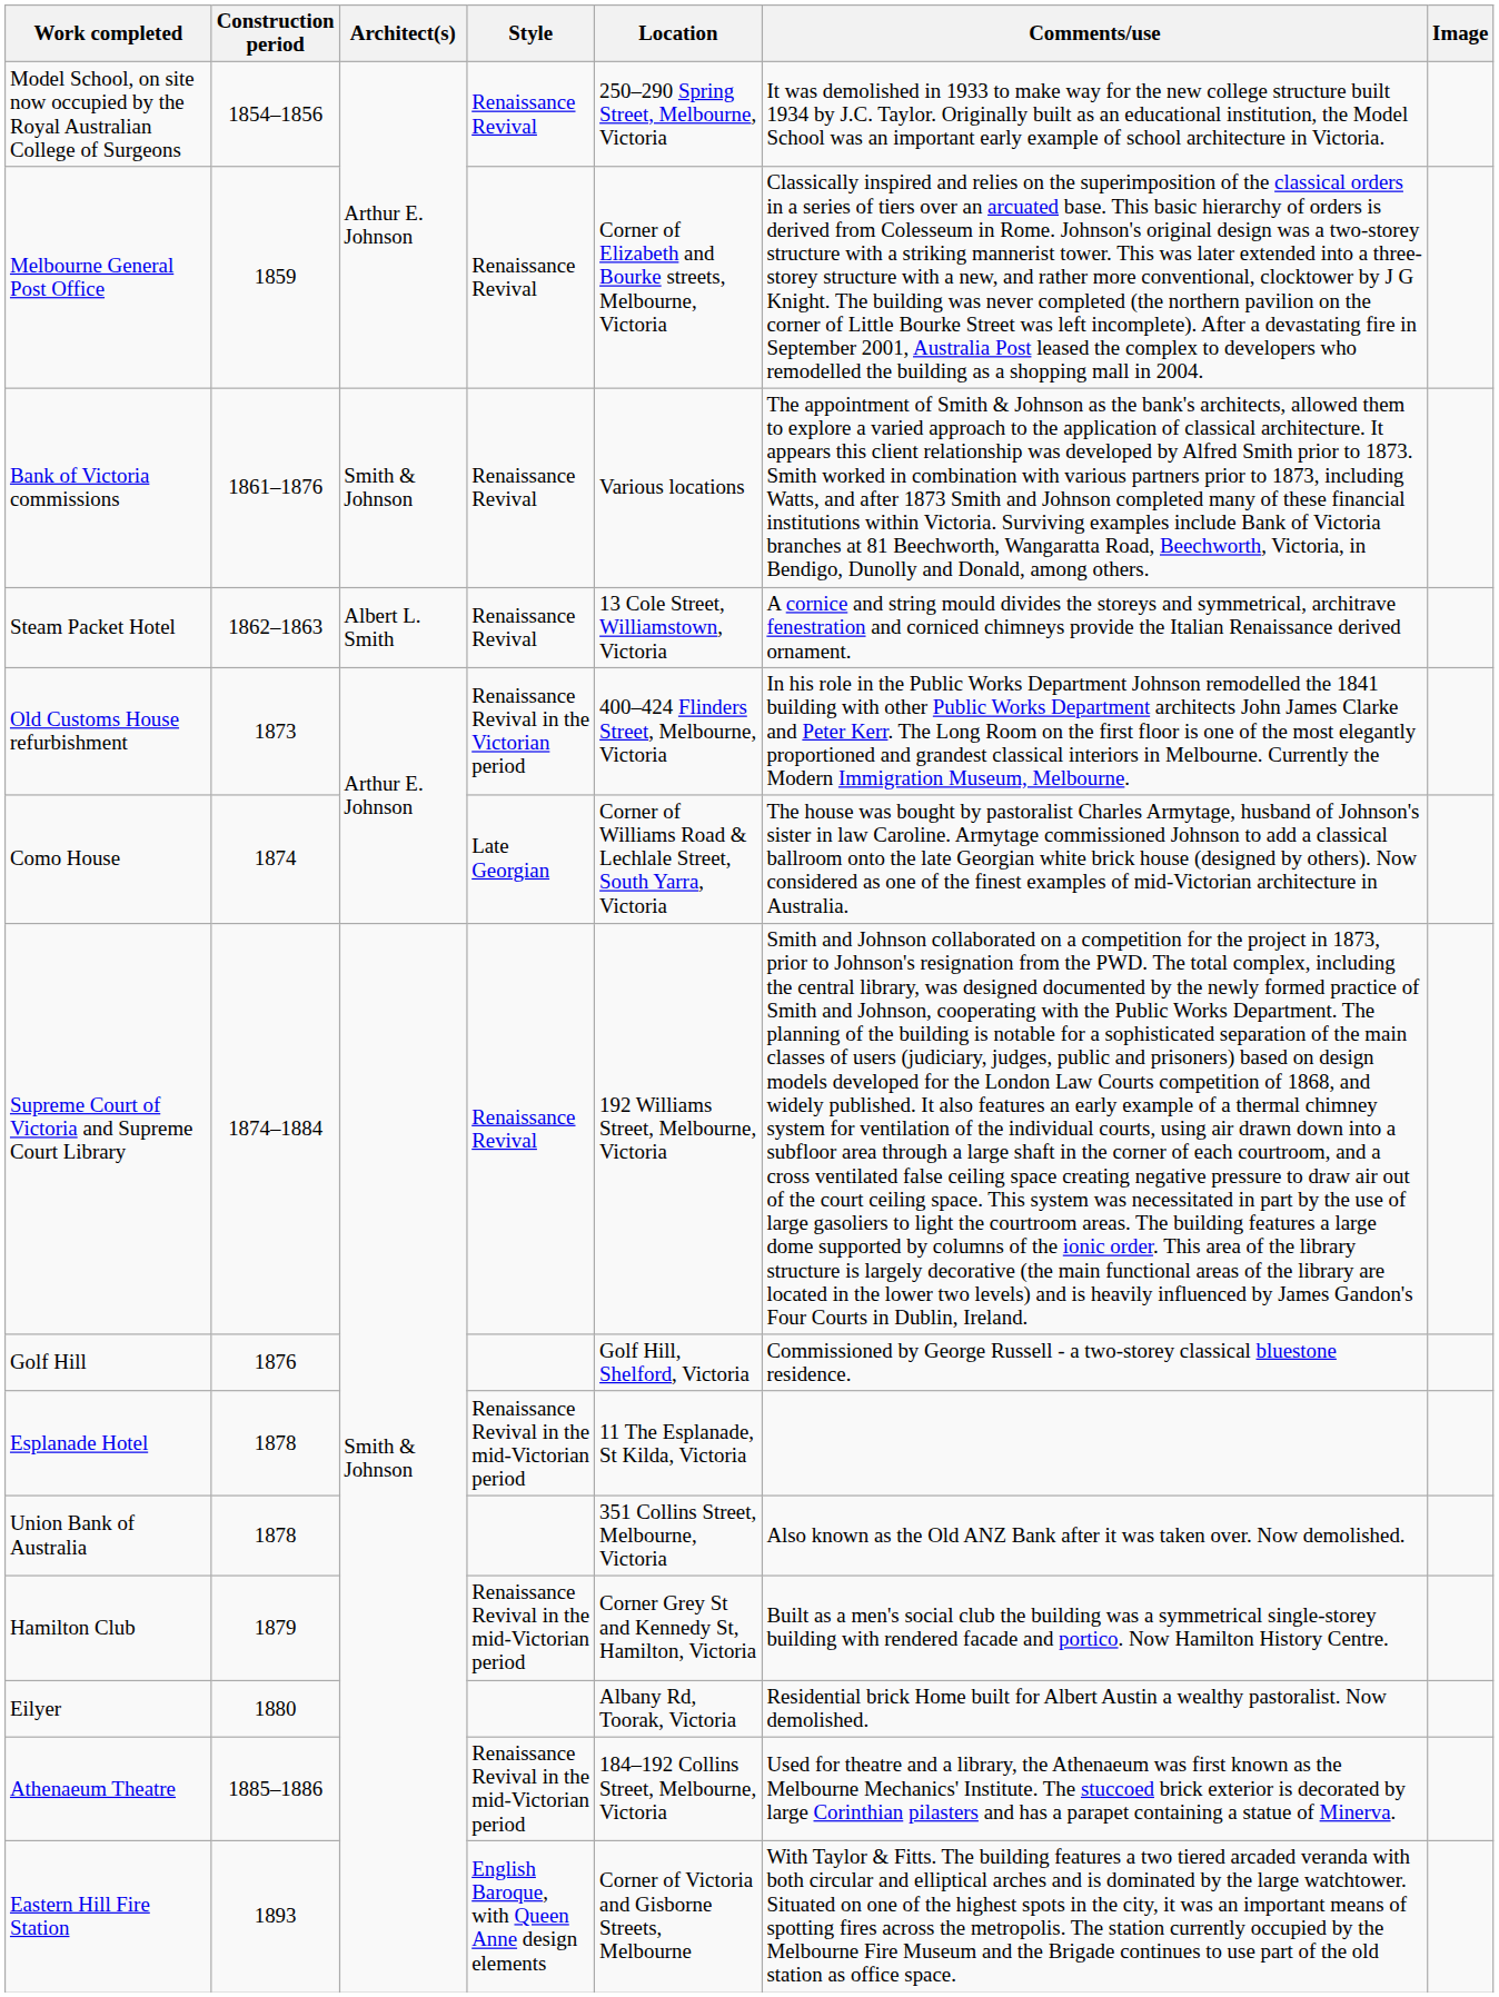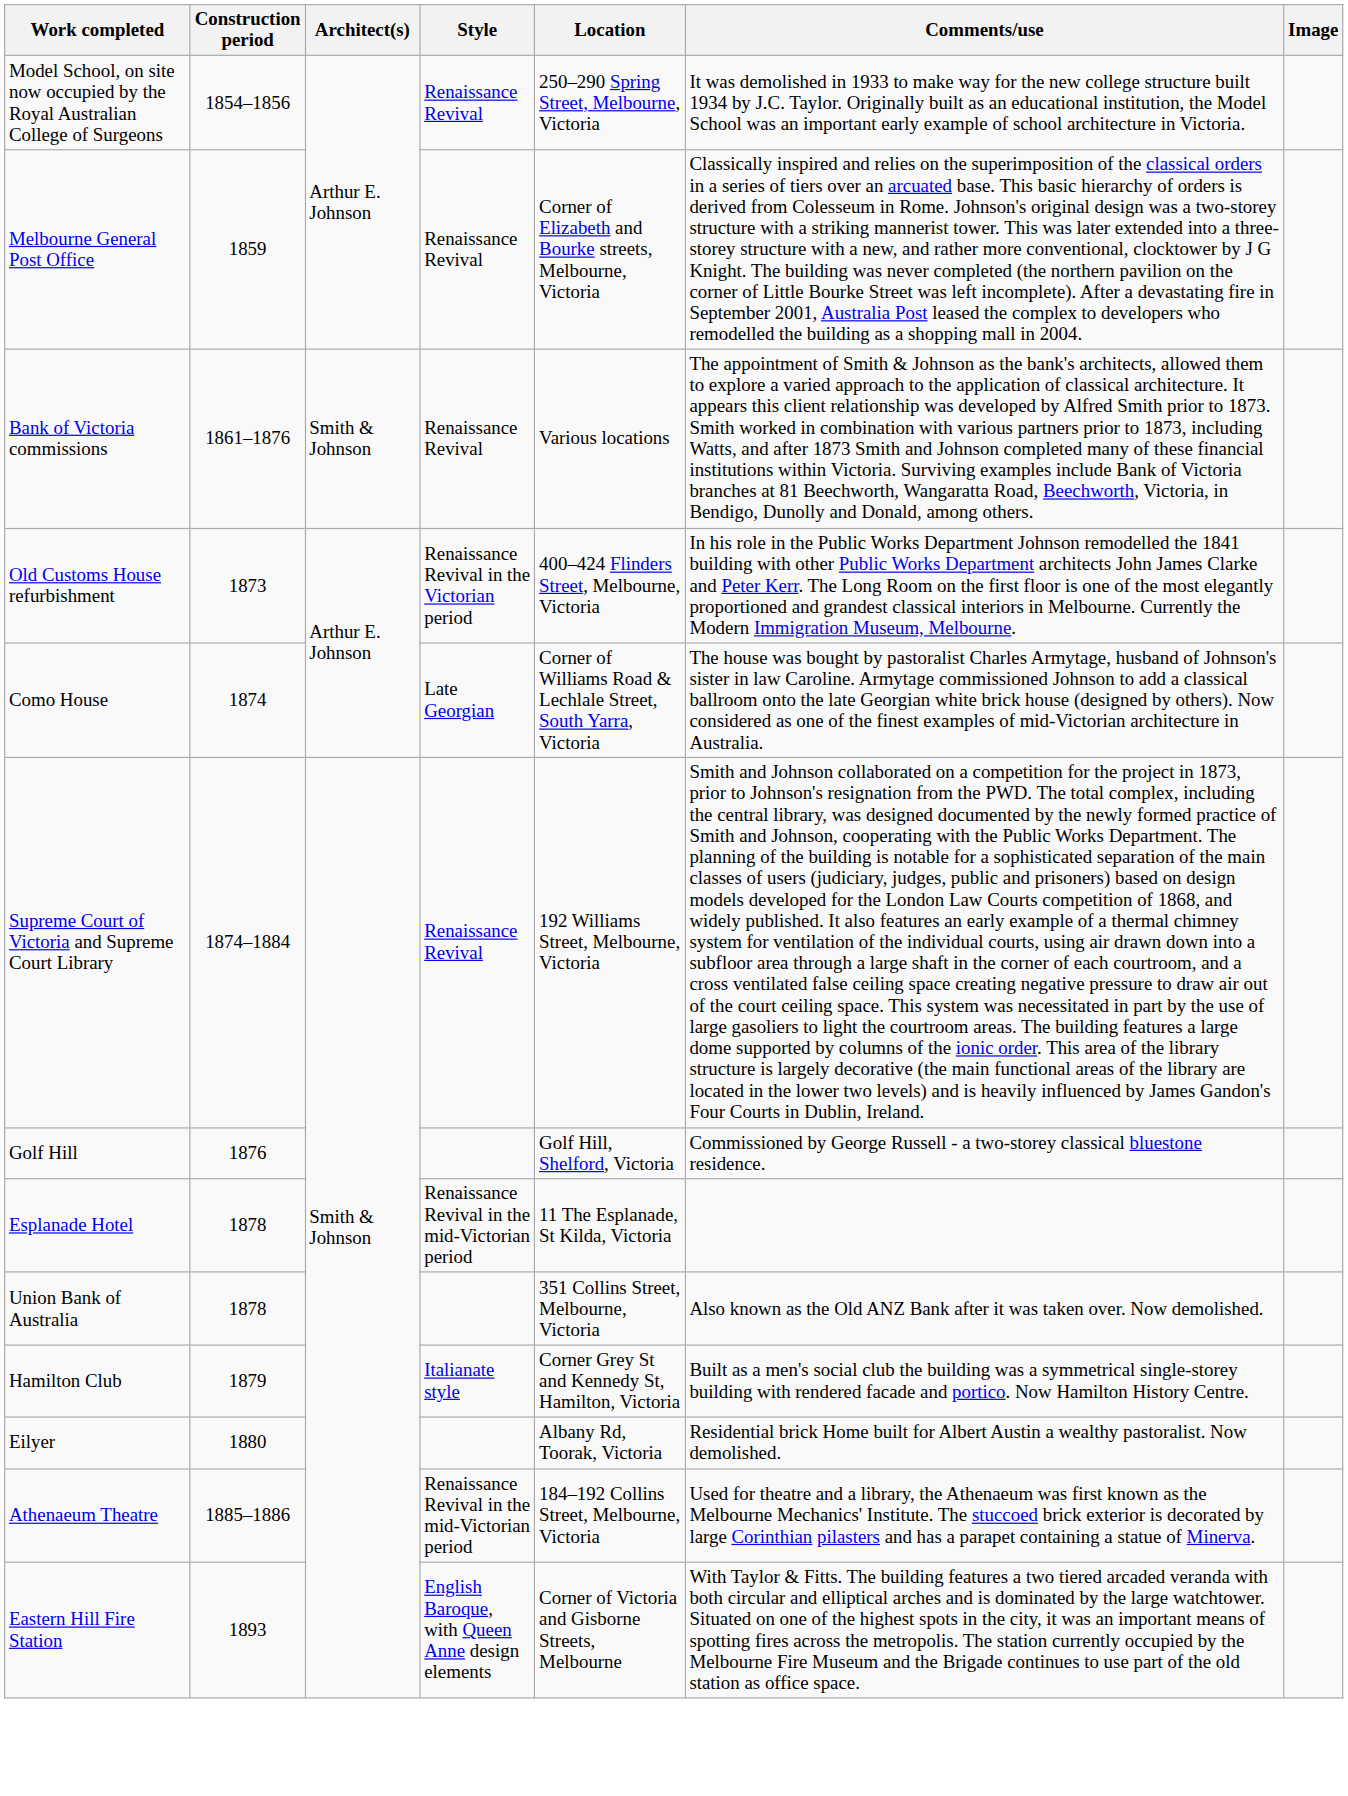- row: Steam Packet Hotel | 1862–1863 | Albert L. Smith | Renaissance Revival | 13 Cole Street, Williamstown, Victoria | A cornice and string mould divides the storeys and symmetrical, architrave fenestration and corniced chimneys provide the Italian Renaissance derived ornament.
Hamilton Club | Style: Renaissance Revival in the mid-Victorian period -> Italianate style
